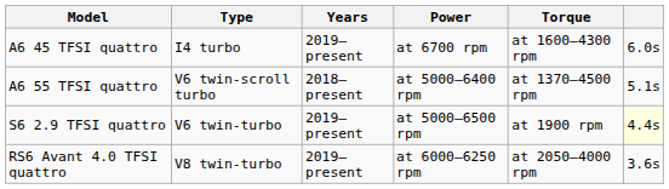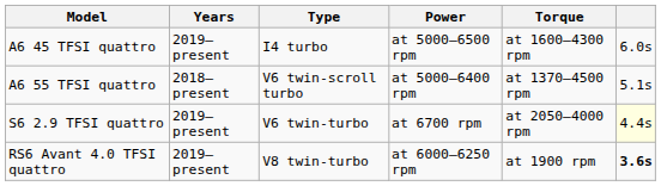columns swapped: Years <-> Type
A6 45 TFSI quattro | Power: at 6700 rpm -> at 5000–6500 rpm
S6 2.9 TFSI quattro | Power: at 5000–6500 rpm -> at 6700 rpm
S6 2.9 TFSI quattro | Torque: at 1900 rpm -> at 2050–4000 rpm
RS6 Avant 4.0 TFSI quattro | Torque: at 2050–4000 rpm -> at 1900 rpm
RS6 Avant 4.0 TFSI quattro | column 6: normal -> bold
